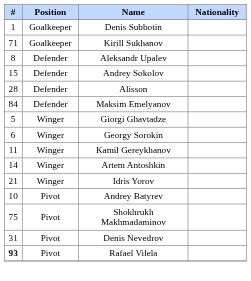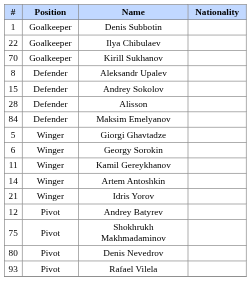+ row: 22 | Goalkeeper | Ilya Chibulaev
Kirill Sukhanov | #: 71 -> 70
Andrey Batyrev | #: 10 -> 12
Denis Nevedrov | #: 31 -> 80
Rafael Vilela | #: bold -> normal
